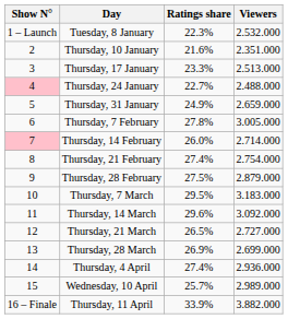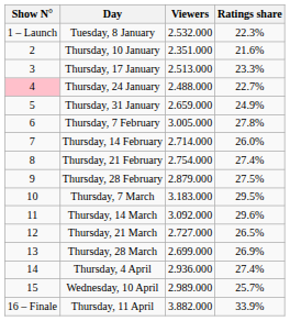columns swapped: Viewers <-> Ratings share
Thursday, 14 February | Show N°: pink background -> no background
